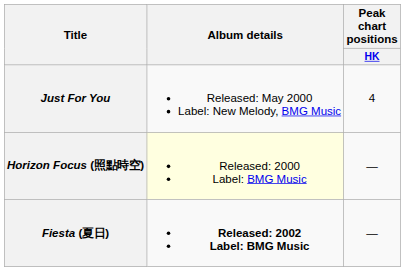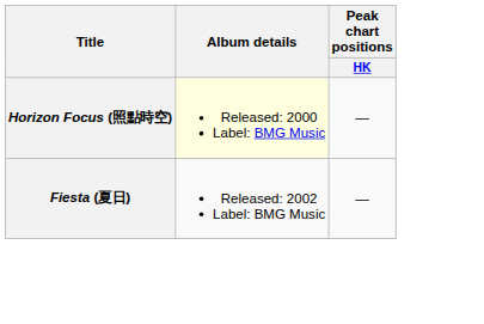- row: Just For You | Released: May 2000 Label: New Melody, BMG Music | 4
Fiesta (夏日) | Album details: bold -> normal
